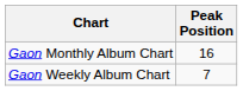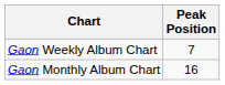rows swapped: Gaon Weekly Album Chart <-> Gaon Monthly Album Chart
